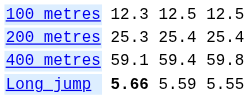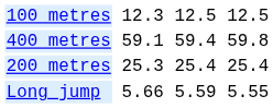rows swapped: 200 metres <-> 400 metres
Long jump | column 3: bold -> normal
